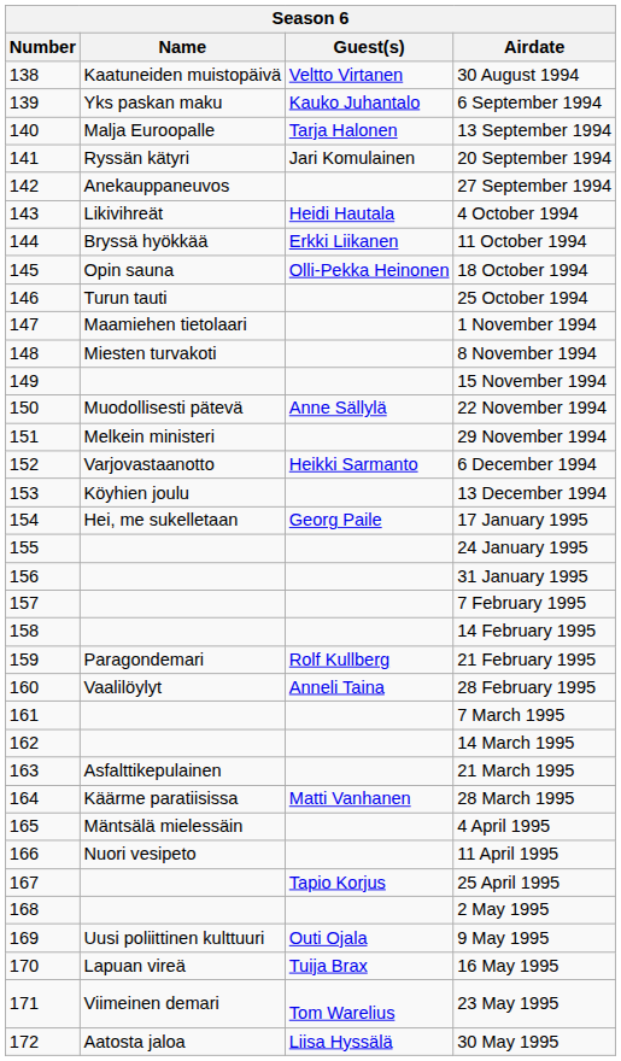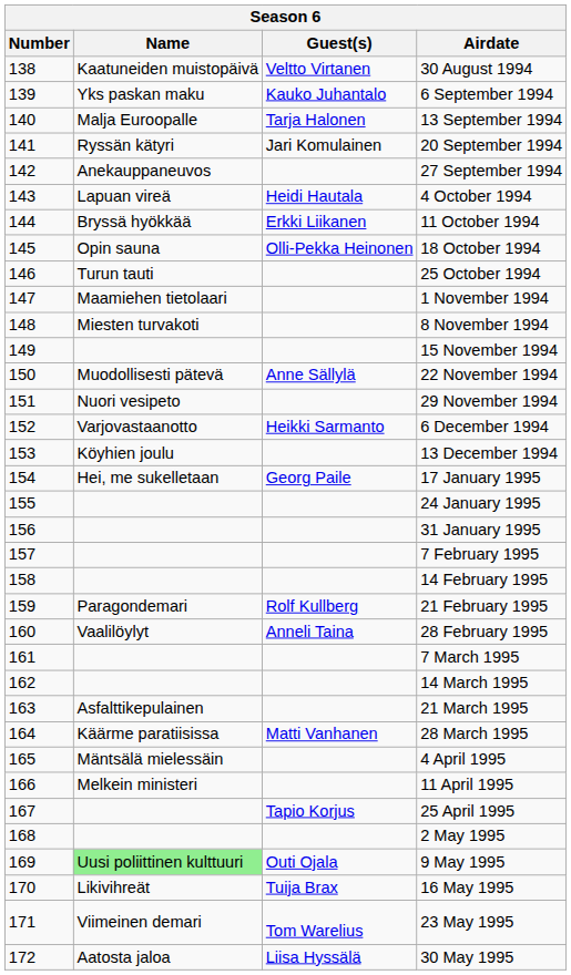4 October 1994 | Name: Likivihreät -> Lapuan vireä
29 November 1994 | Name: Melkein ministeri -> Nuori vesipeto
11 April 1995 | Name: Nuori vesipeto -> Melkein ministeri
9 May 1995 | Name: no background -> lightgreen background
16 May 1995 | Name: Lapuan vireä -> Likivihreät
